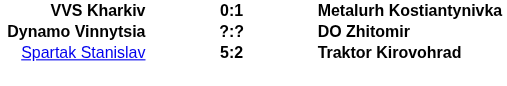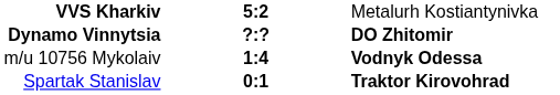VVS Kharkiv | column 2: 0:1 -> 5:2
VVS Kharkiv | column 3: bold -> normal
+ row: m/u 10756 Mykolaiv | 1:4 | Vodnyk Odessa
Spartak Stanislav | column 2: 5:2 -> 0:1
